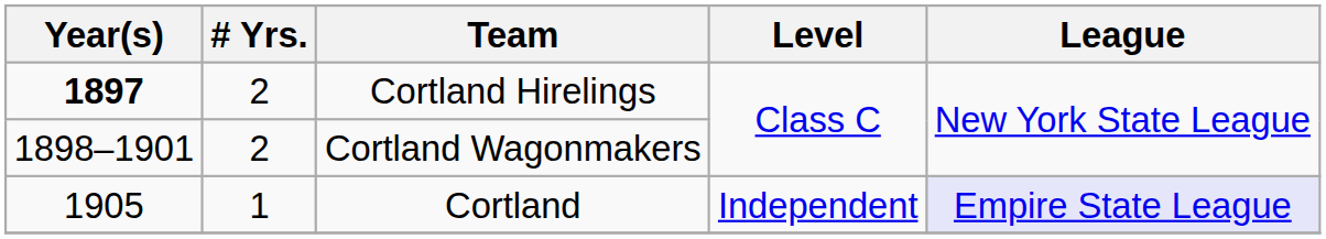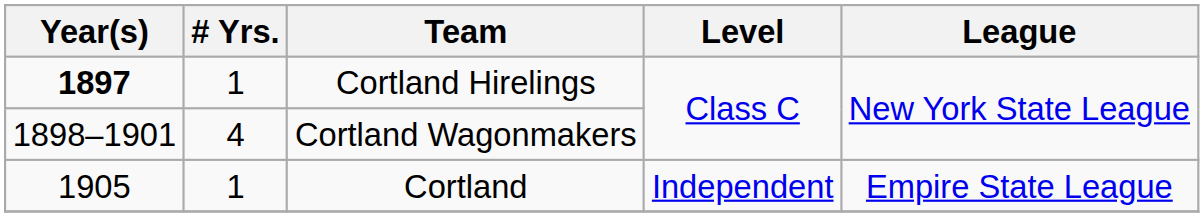Cortland Hirelings | # Yrs.: 2 -> 1
Cortland Wagonmakers | # Yrs.: 2 -> 4
Cortland | League: lavender background -> no background
